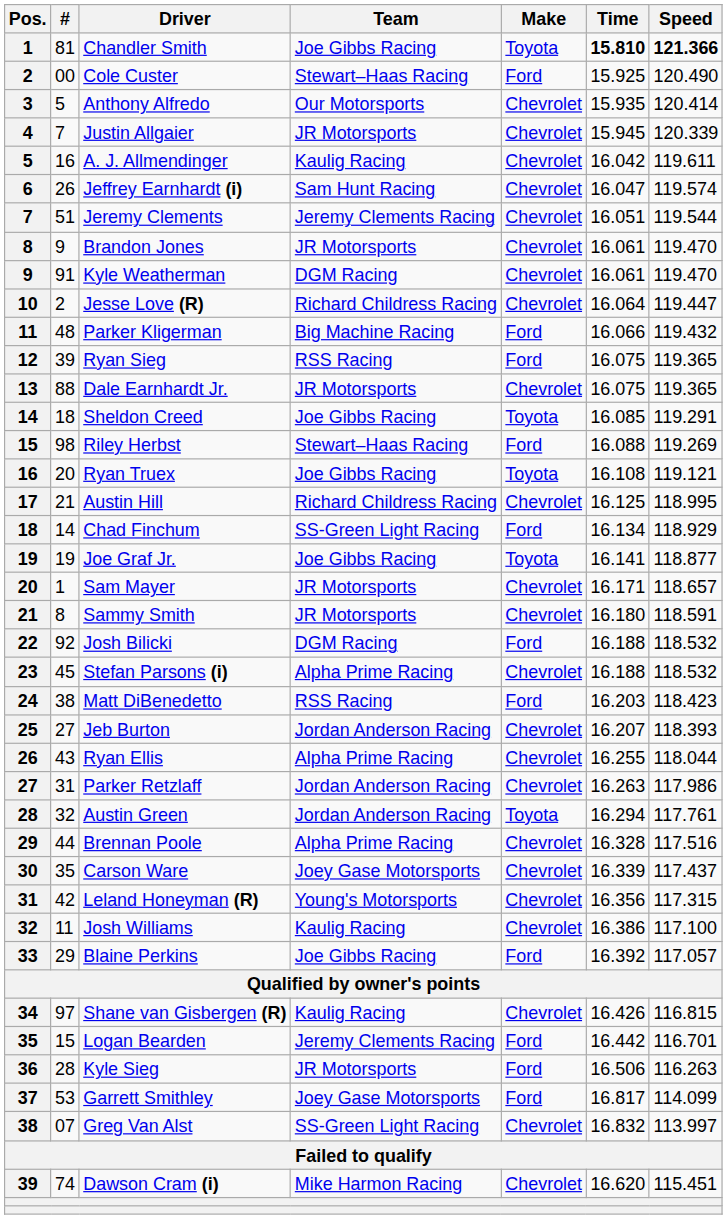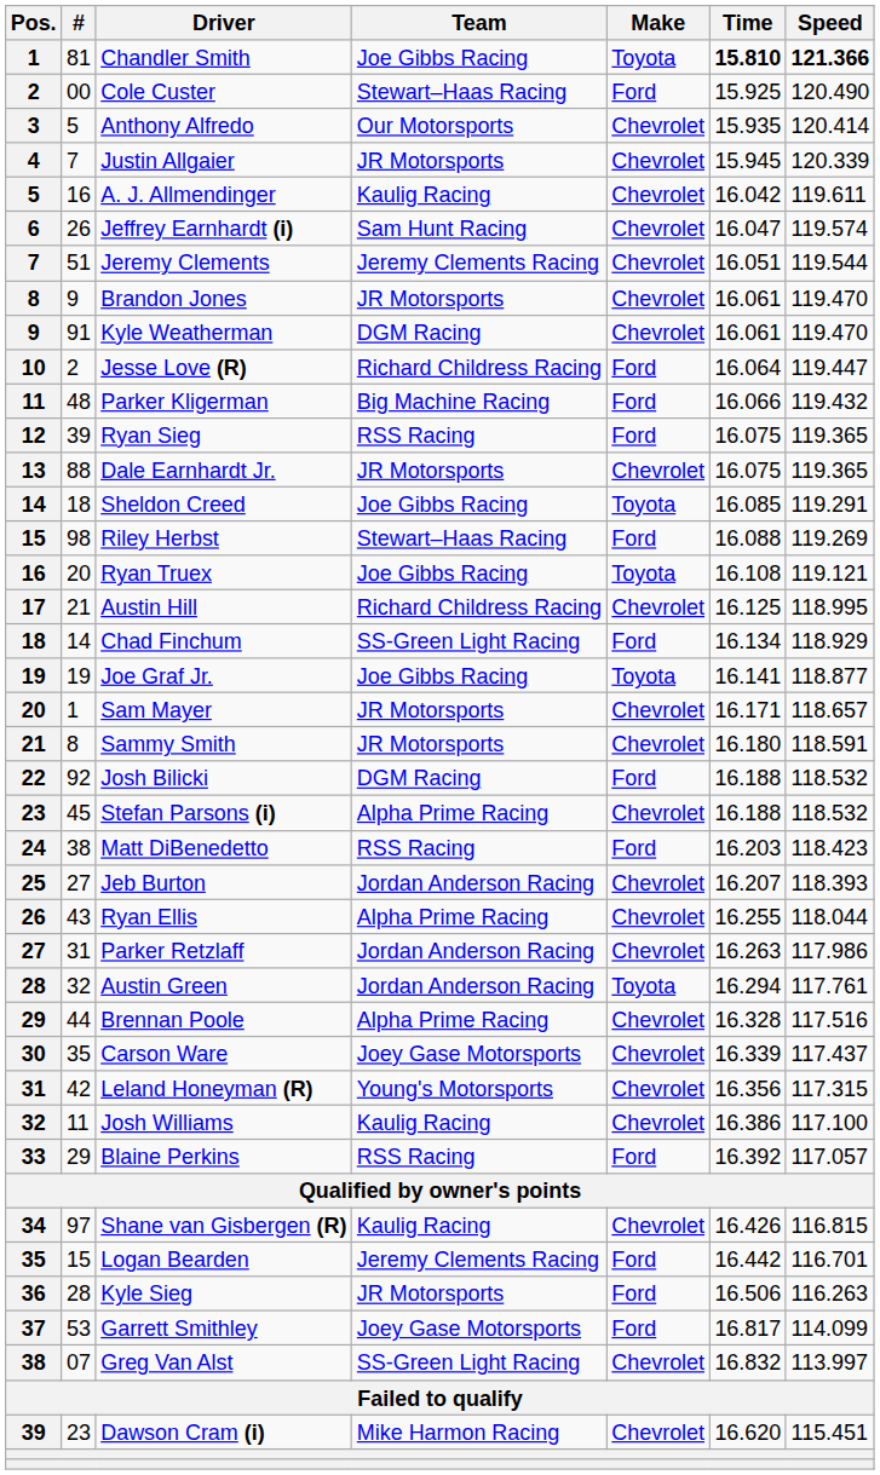Jesse Love (R) | Make: Chevrolet -> Ford
Blaine Perkins | Team: Joe Gibbs Racing -> RSS Racing
Dawson Cram (i) | #: 74 -> 23
